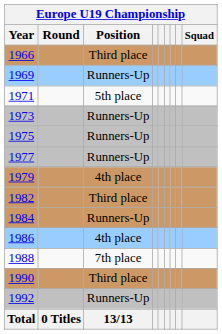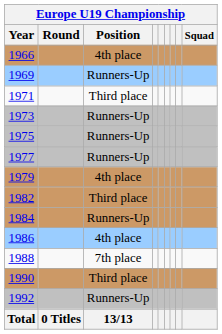1966 | Position: Third place -> 4th place
1971 | Position: 5th place -> Third place
